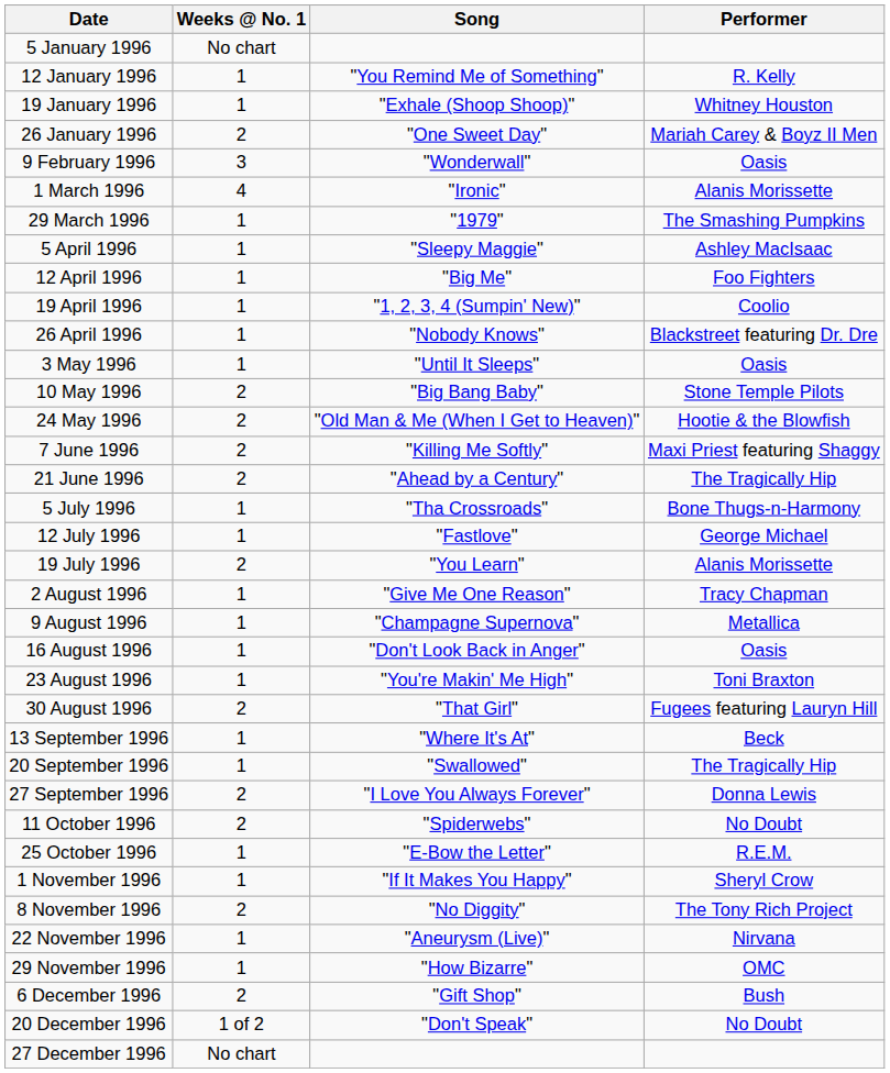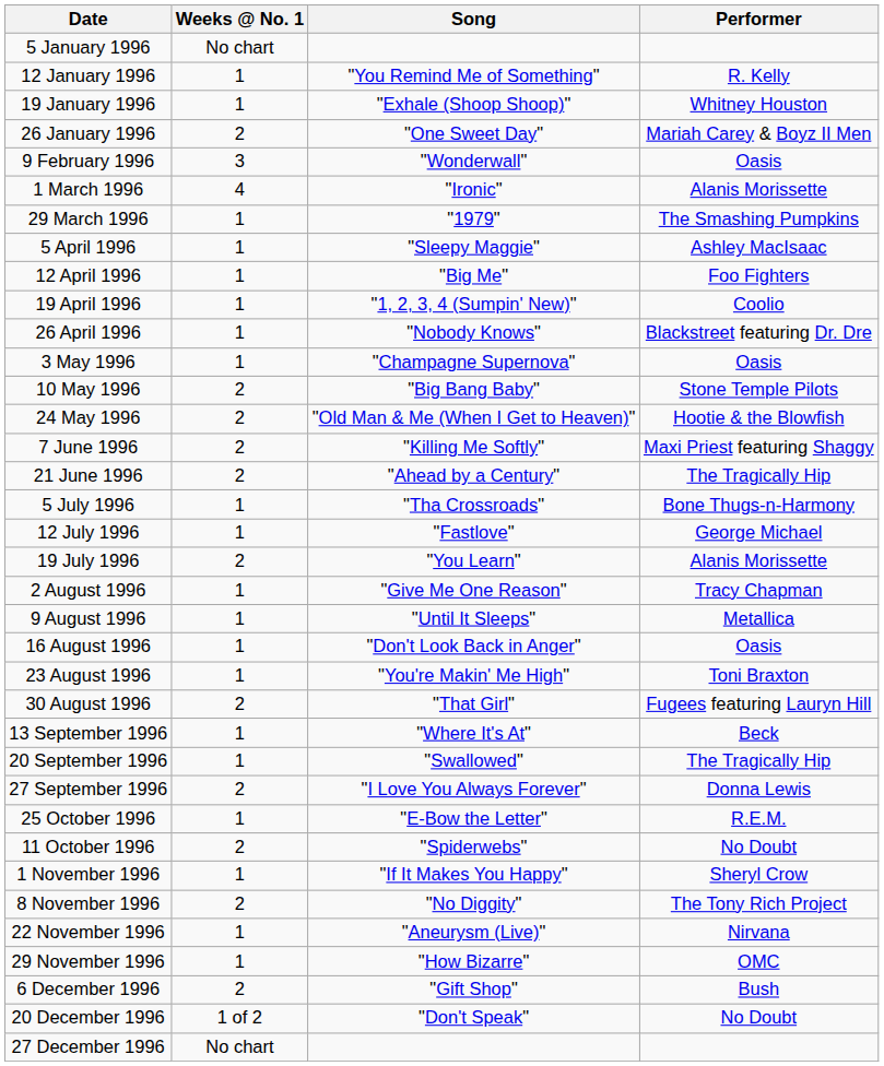3 May 1996 | Song: "Until It Sleeps" -> "Champagne Supernova"
9 August 1996 | Song: "Champagne Supernova" -> "Until It Sleeps"
rows swapped: 11 October 1996 <-> 25 October 1996
